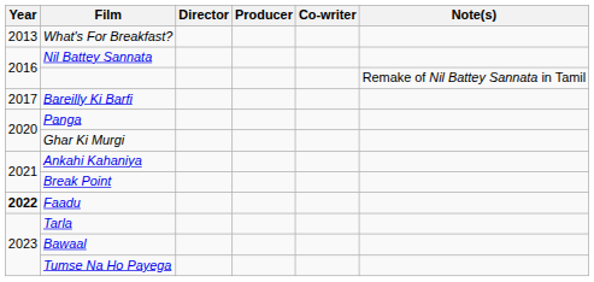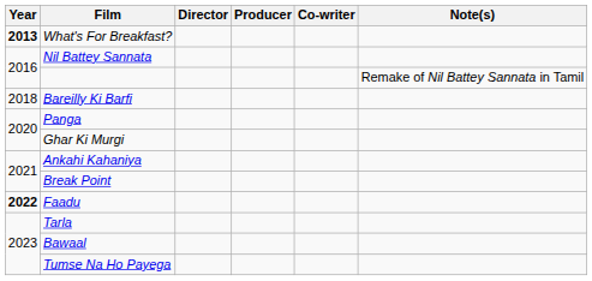What's For Breakfast? | Year: normal -> bold
Bareilly Ki Barfi | Year: 2017 -> 2018
